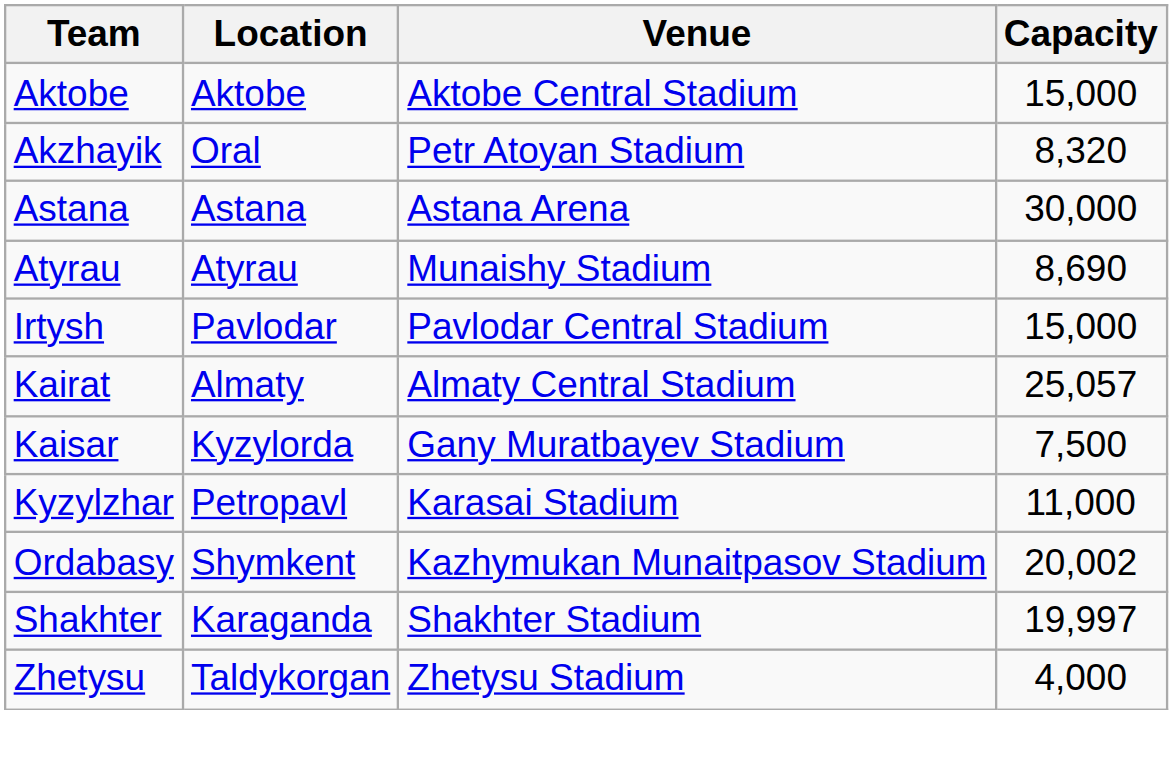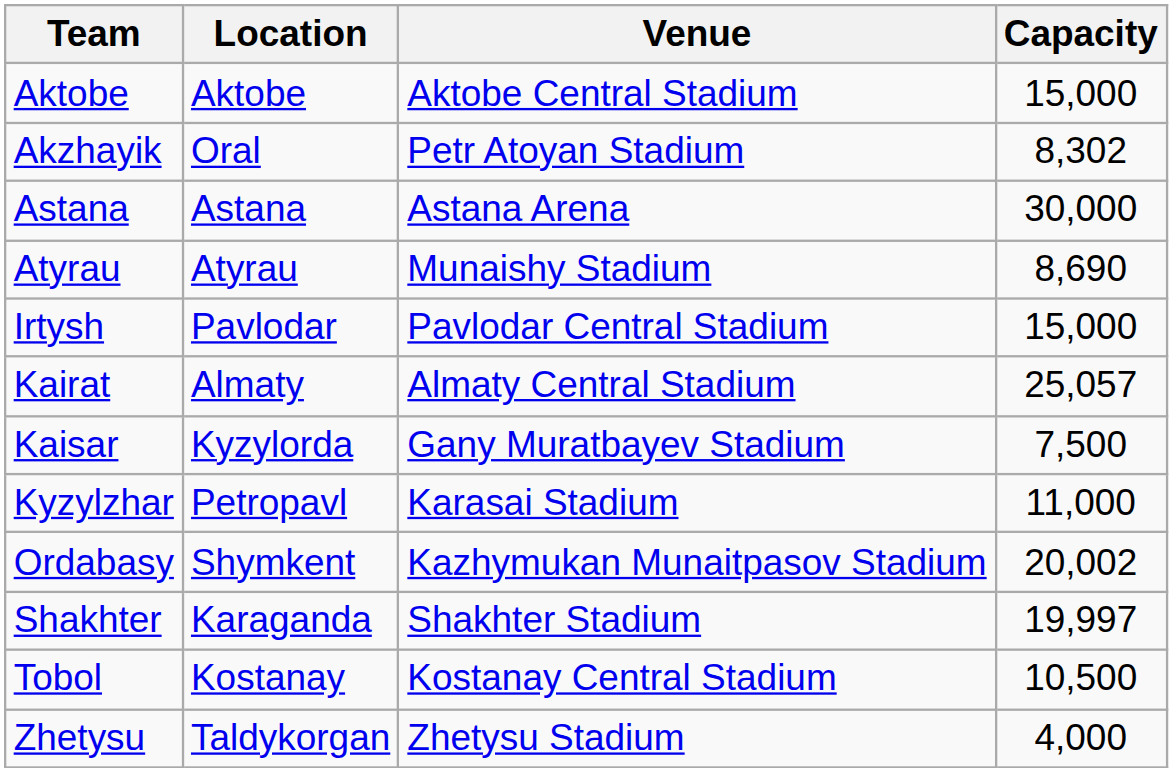Akzhayik | Capacity: 8,320 -> 8,302
+ row: Tobol | Kostanay | Kostanay Central Stadium | 10,500
